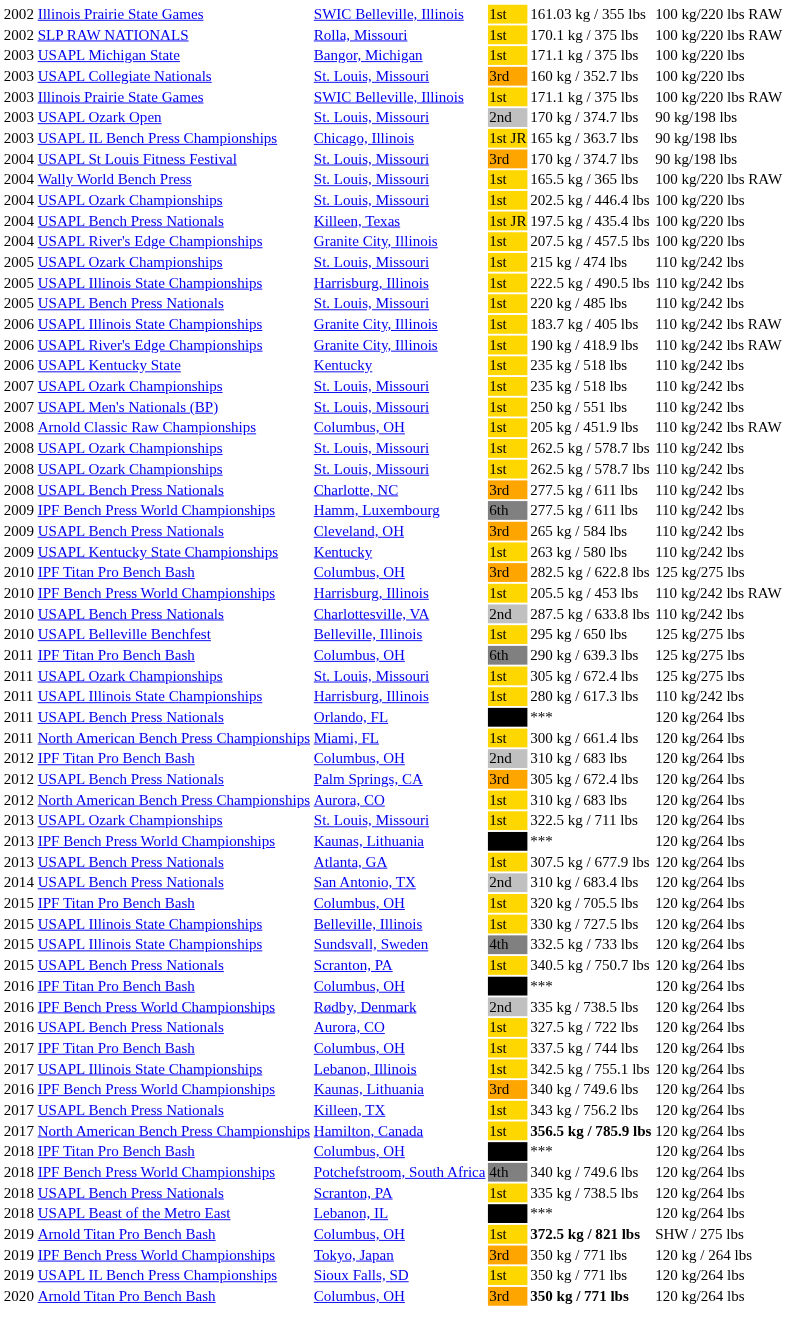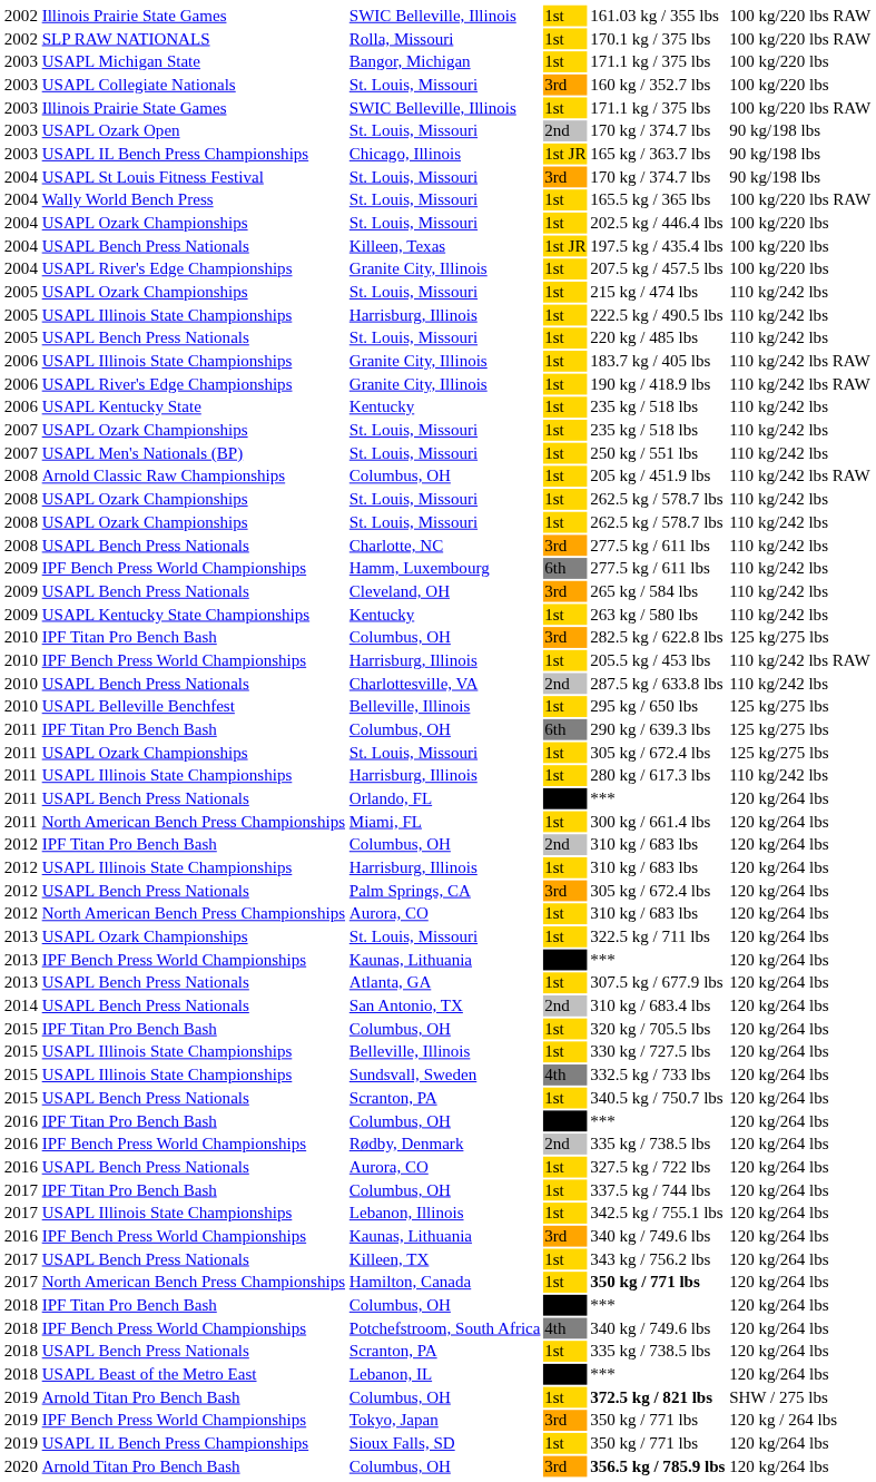+ row: 2012 | USAPL Illinois State Championships | Harrisburg, Illinois | 1st | 310 kg / 683 lbs | 120 kg/264 lbs
Hamilton, Canada | column 5: 356.5 kg / 785.9 lbs -> 350 kg / 771 lbs
2020 / Columbus, OH | column 5: 350 kg / 771 lbs -> 356.5 kg / 785.9 lbs
